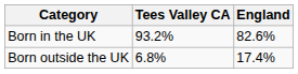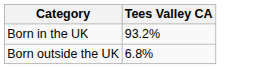- column: England | 82.6% | 17.4%
